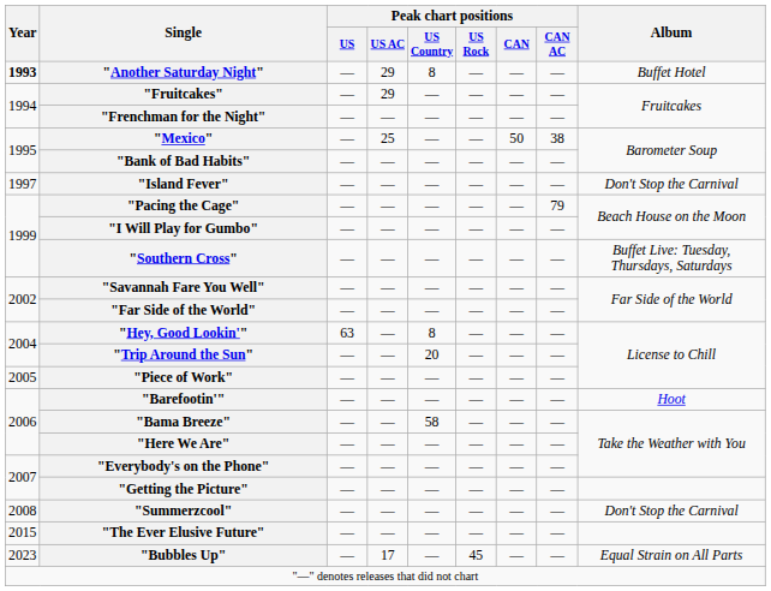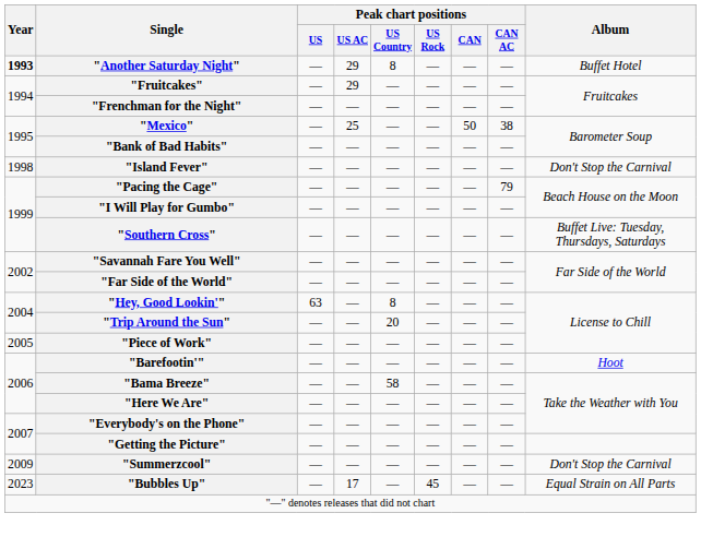"Island Fever" | Year: 1997 -> 1998
"Summerzcool" | Year: 2008 -> 2009
- row: 2015 | "The Ever Elusive Future" | — | — | — | — | — | —
